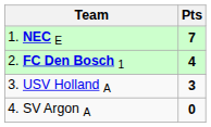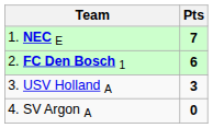2. FC Den Bosch 1 | Pts: 4 -> 6
